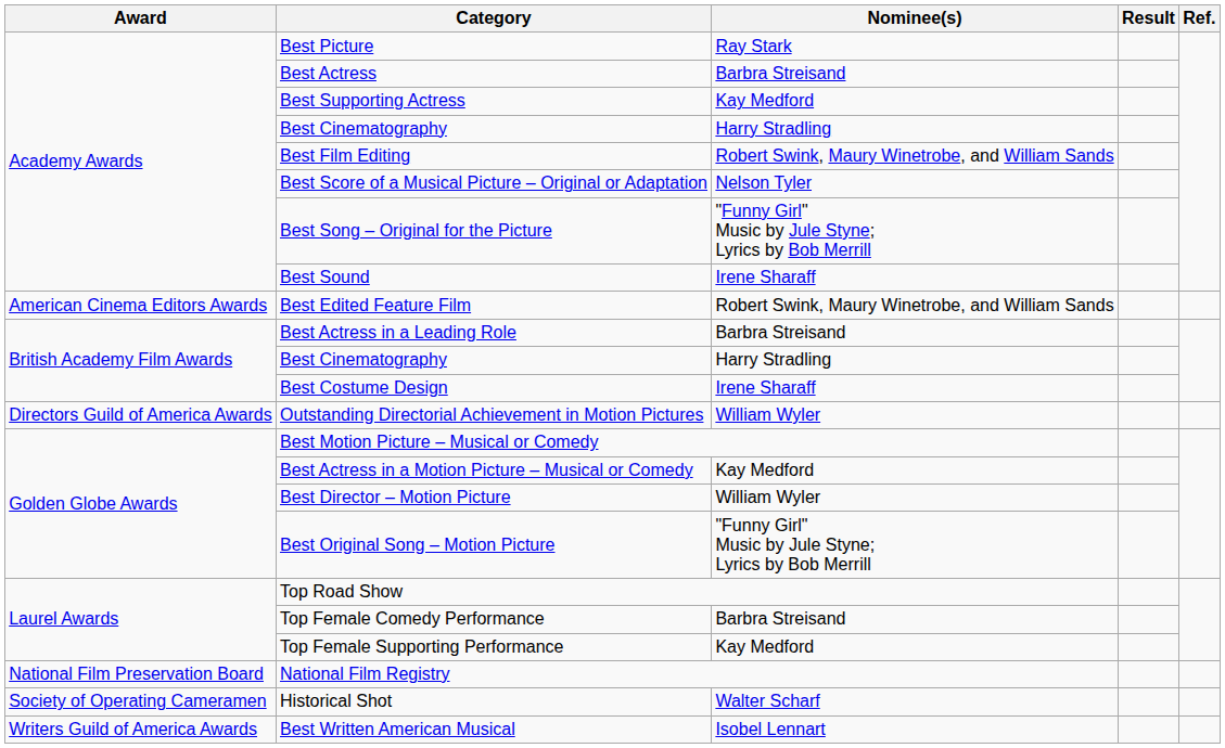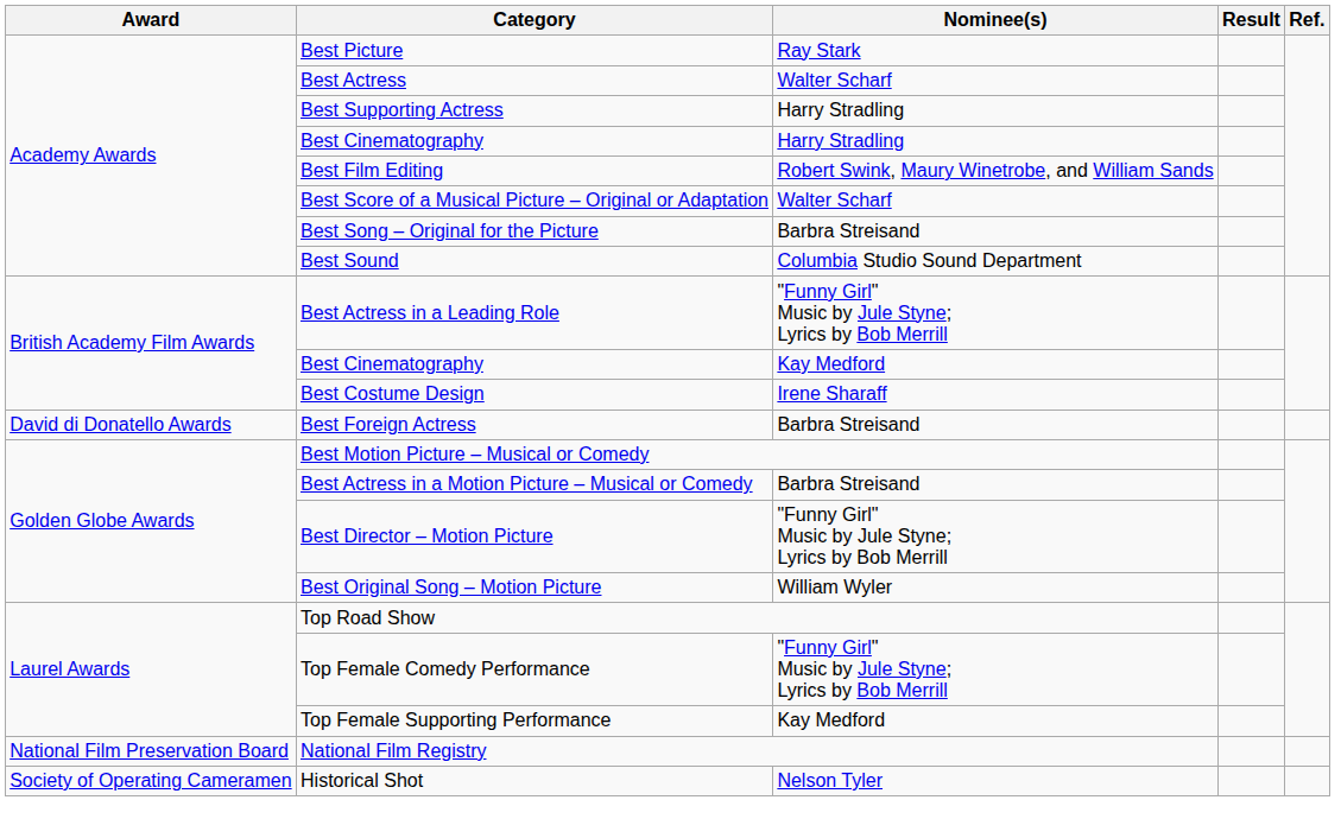Best Actress | Nominee(s): Barbra Streisand -> Walter Scharf
Best Supporting Actress | Nominee(s): Kay Medford -> Harry Stradling
Best Score of a Musical Picture – Original or Adaptation | Nominee(s): Nelson Tyler -> Walter Scharf
Best Song – Original for the Picture | Nominee(s): "Funny Girl" Music by Jule Styne; Lyrics by Bob Merrill -> Barbra Streisand
Best Sound | Nominee(s): Irene Sharaff -> Columbia Studio Sound Department
- row: American Cinema Editors Awards | Best Edited Feature Film | Robert Swink, Maury Winetrobe, and William Sands
Best Actress in a Leading Role | Nominee(s): Barbra Streisand -> "Funny Girl" Music by Jule Styne; Lyrics by Bob Merrill
British Academy Film Awards / Best Cinematography | Nominee(s): Harry Stradling -> Kay Medford
+ row: David di Donatello Awards | Best Foreign Actress | Barbra Streisand
- row: Directors Guild of America Awards | Outstanding Directorial Achievement in Motion Pictures | William Wyler
Best Actress in a Motion Picture – Musical or Comedy | Nominee(s): Kay Medford -> Barbra Streisand
Best Director – Motion Picture | Nominee(s): William Wyler -> "Funny Girl" Music by Jule Styne; Lyrics by Bob Merrill
Best Original Song – Motion Picture | Nominee(s): "Funny Girl" Music by Jule Styne; Lyrics by Bob Merrill -> William Wyler
Top Female Comedy Performance | Nominee(s): Barbra Streisand -> "Funny Girl" Music by Jule Styne; Lyrics by Bob Merrill
Historical Shot | Nominee(s): Walter Scharf -> Nelson Tyler
- row: Writers Guild of America Awards | Best Written American Musical | Isobel Lennart
